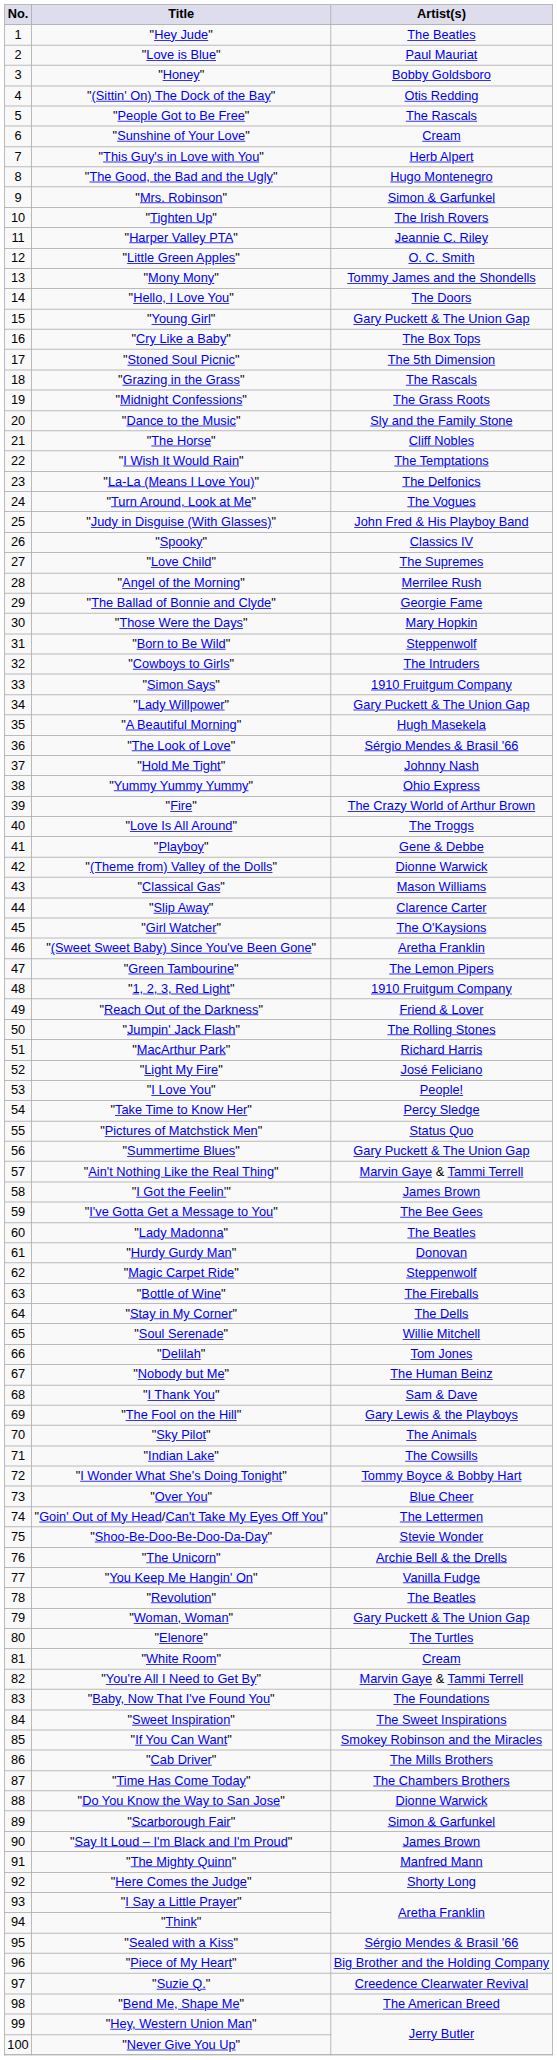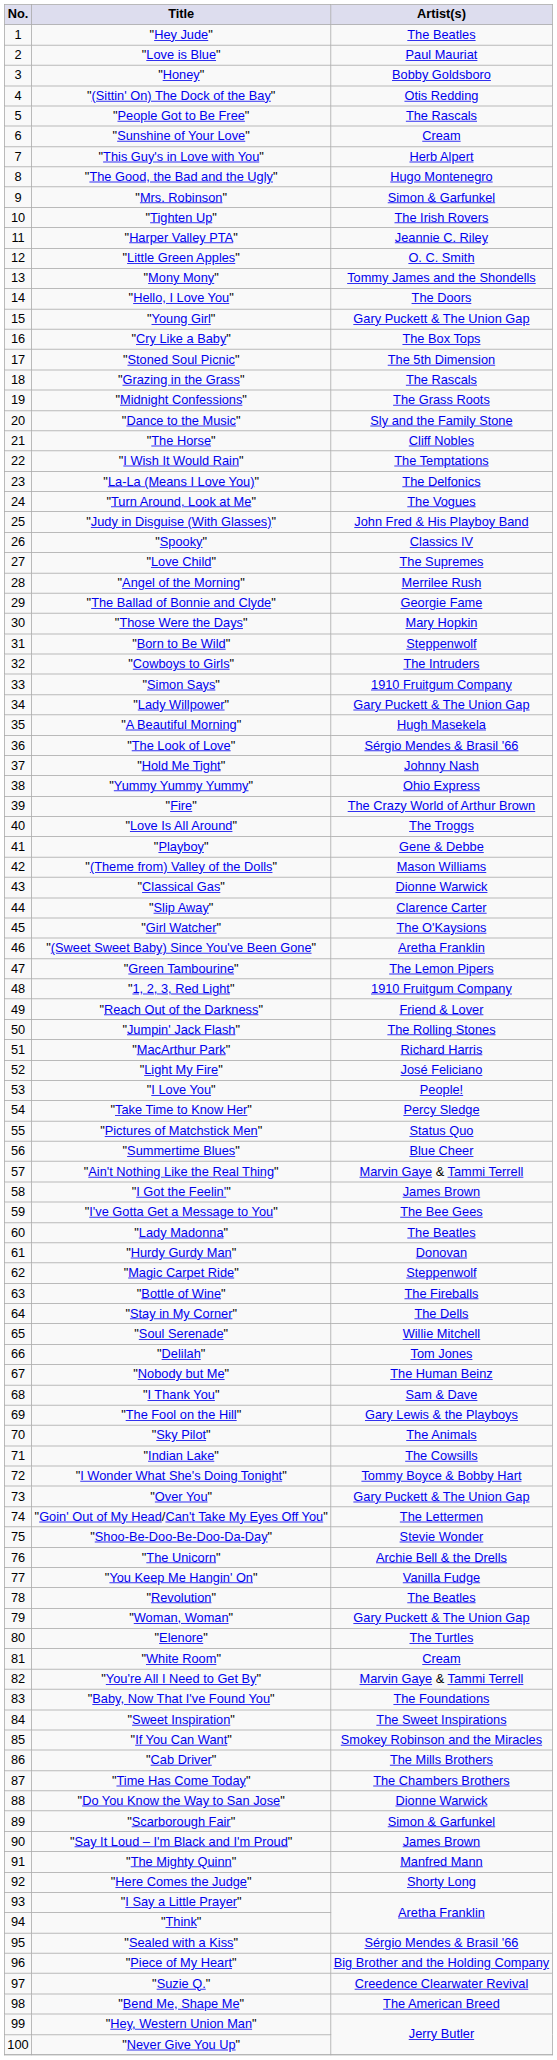"(Theme from) Valley of the Dolls" | Artist(s): Dionne Warwick -> Mason Williams
"Classical Gas" | Artist(s): Mason Williams -> Dionne Warwick
"Summertime Blues" | Artist(s): Gary Puckett & The Union Gap -> Blue Cheer
"Over You" | Artist(s): Blue Cheer -> Gary Puckett & The Union Gap
